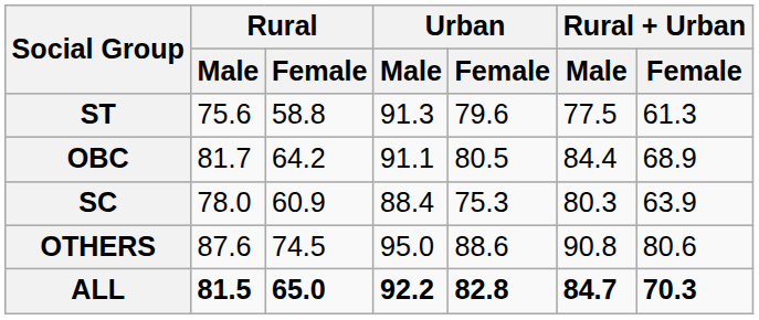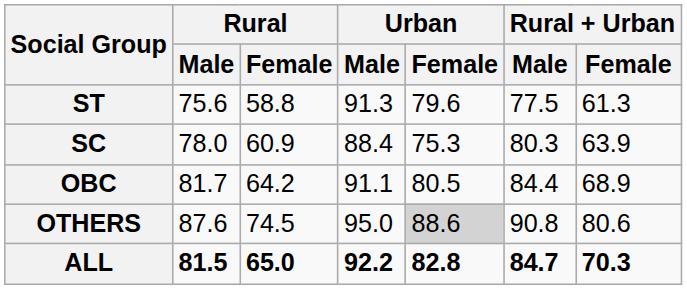rows swapped: SC <-> OBC
OTHERS | Urban / Female: no background -> lightgrey background
